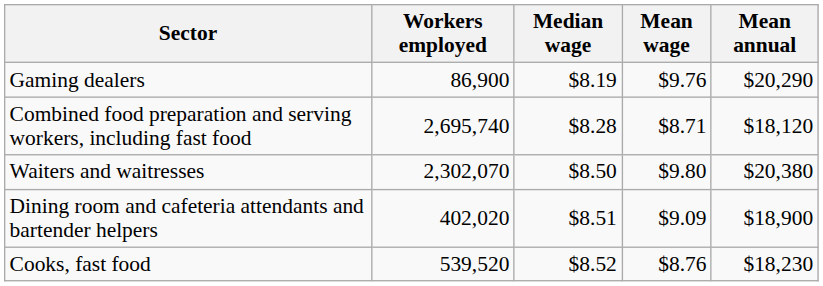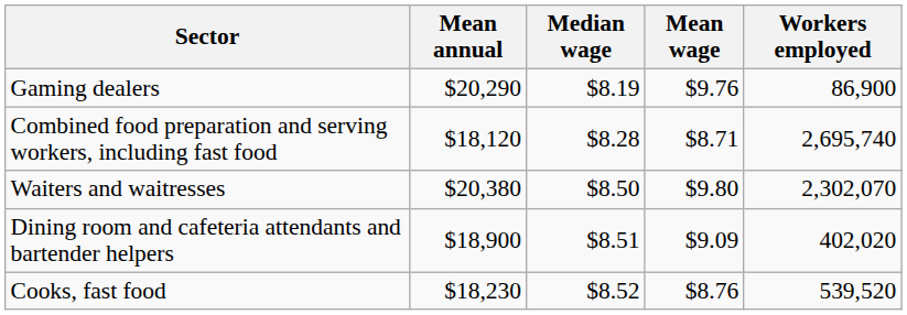columns swapped: Workers employed <-> Mean annual
